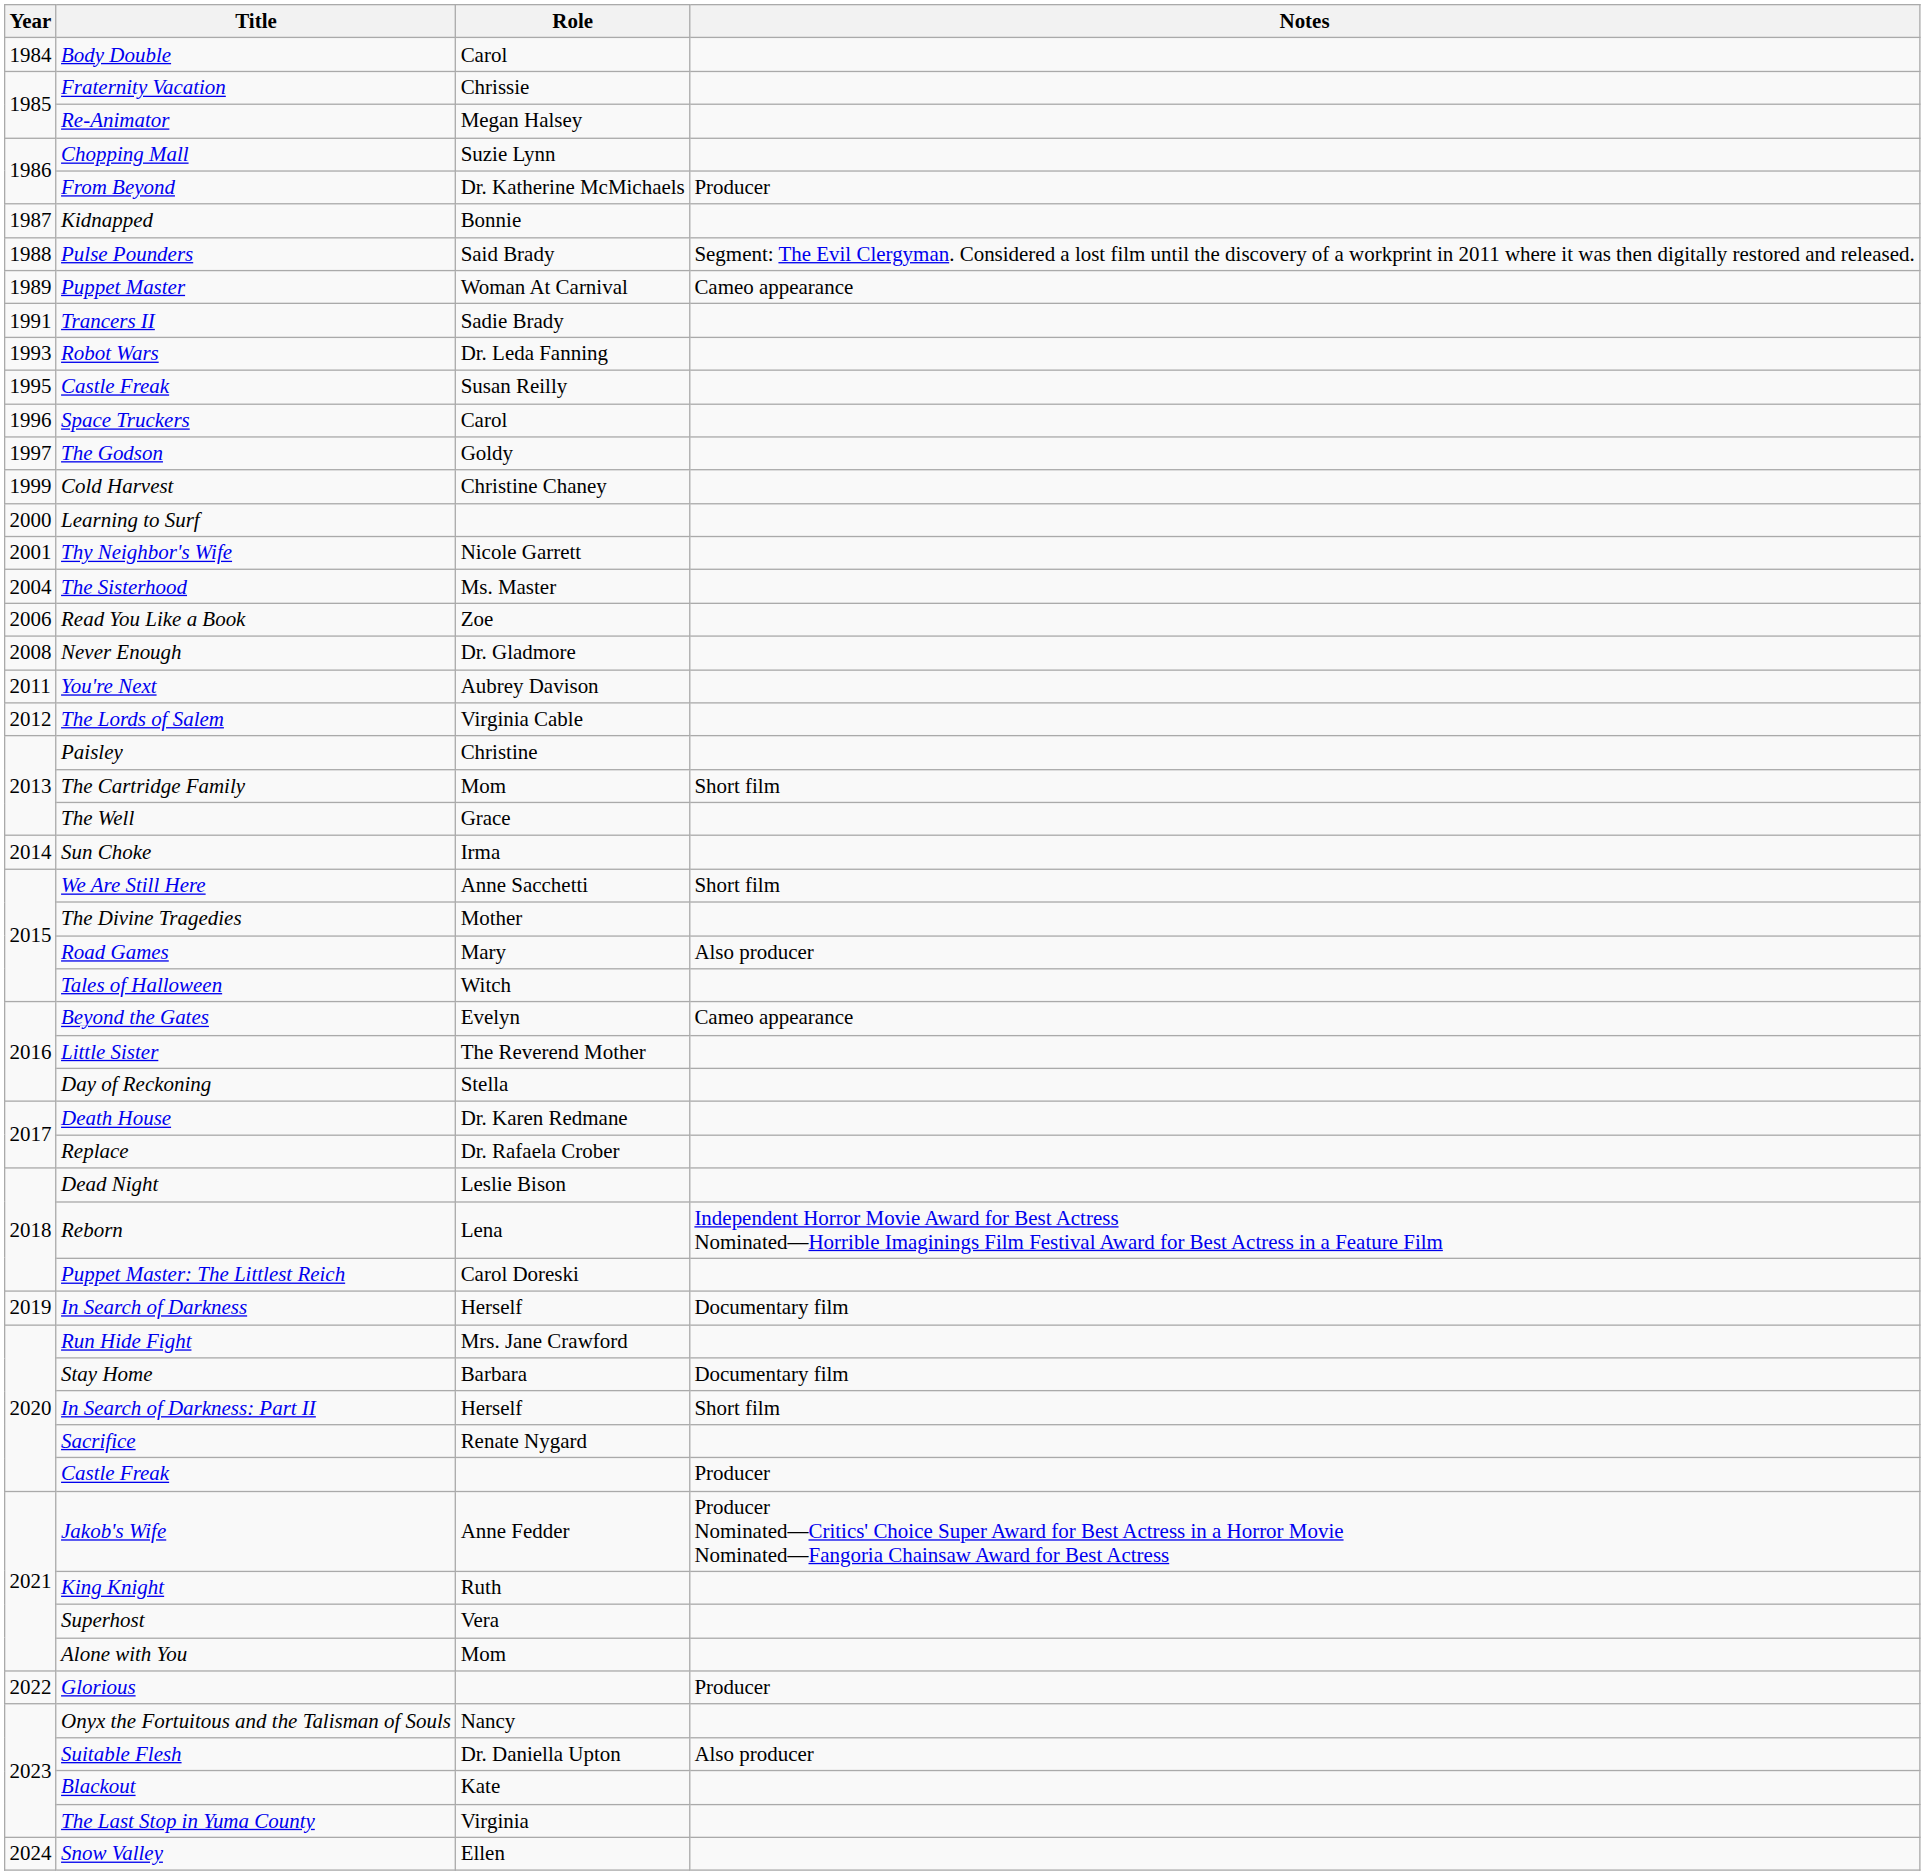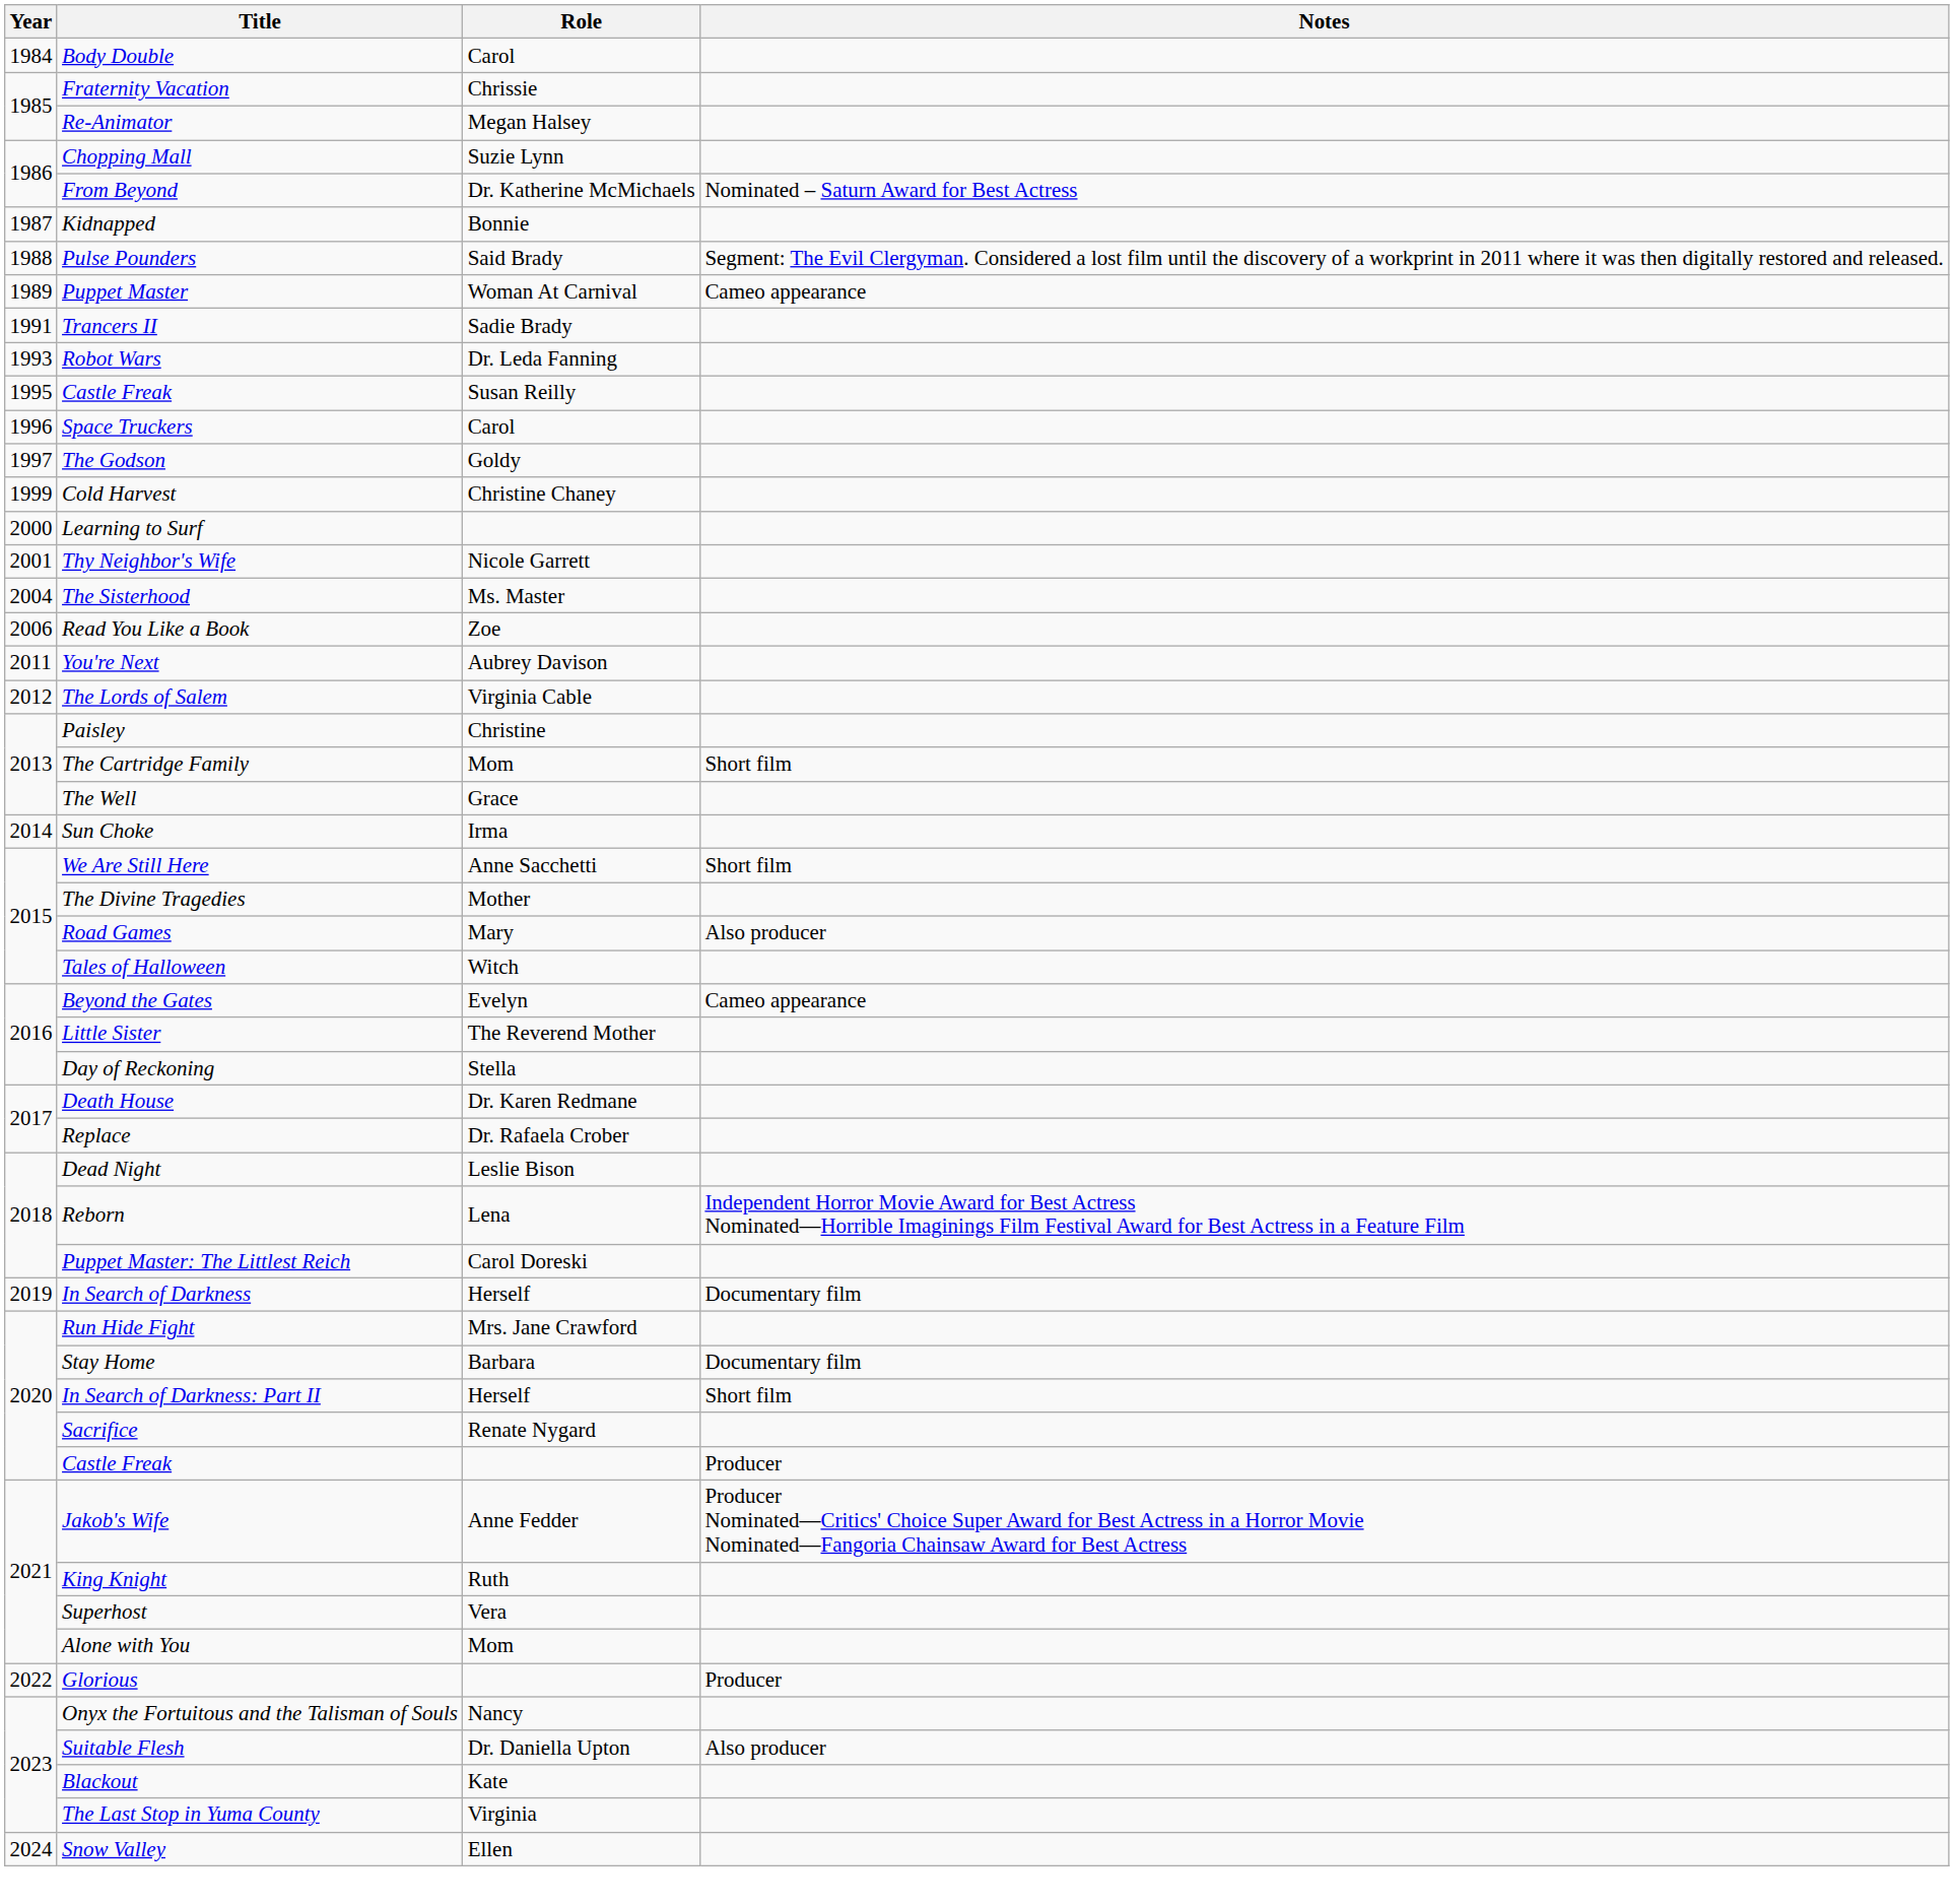From Beyond | Notes: Producer -> Nominated – Saturn Award for Best Actress
- row: 2008 | Never Enough | Dr. Gladmore
